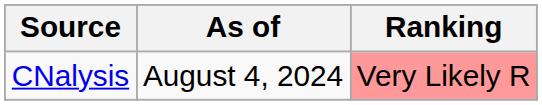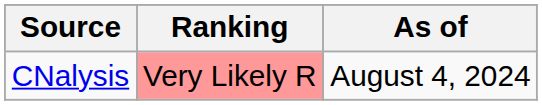columns swapped: Ranking <-> As of
